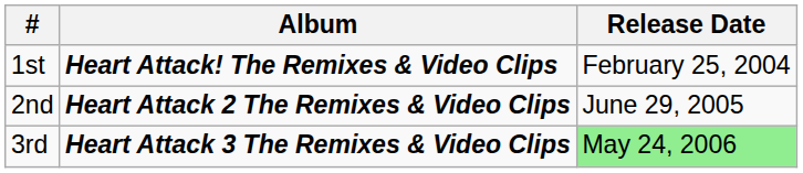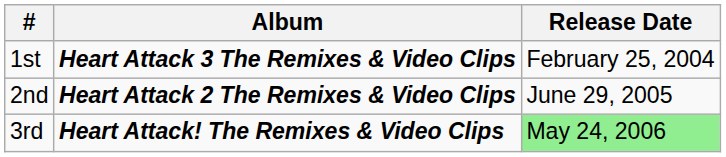1st | Album: Heart Attack! The Remixes & Video Clips -> Heart Attack 3 The Remixes & Video Clips
3rd | Album: Heart Attack 3 The Remixes & Video Clips -> Heart Attack! The Remixes & Video Clips
